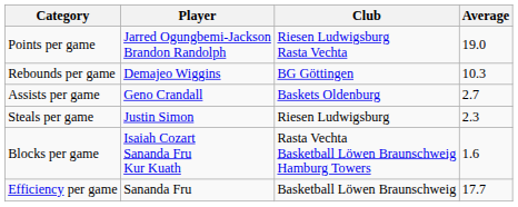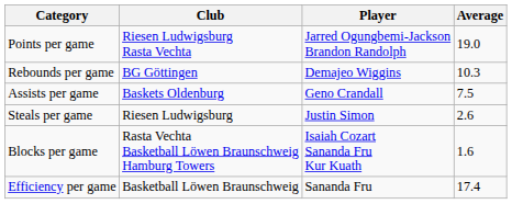columns swapped: Player <-> Club
Assists per game | Average: 2.7 -> 7.5
Steals per game | Average: 2.3 -> 2.6
Efficiency per game | Average: 17.7 -> 17.4
